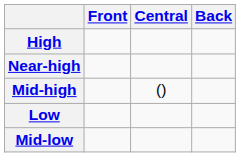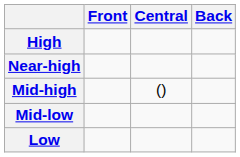rows swapped: Mid-low <-> Low
